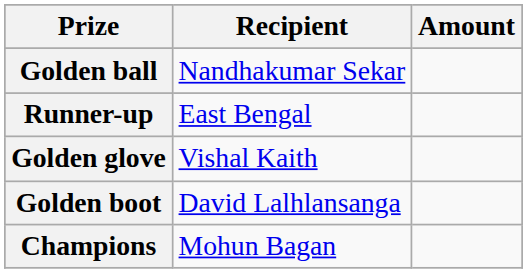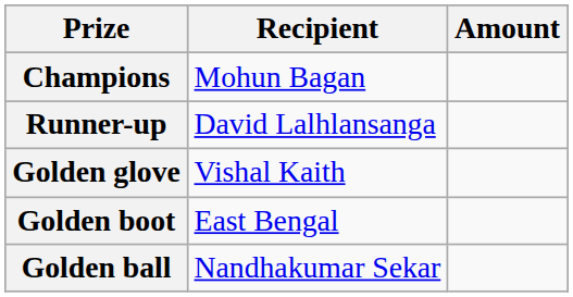rows swapped: Champions <-> Golden ball
Runner-up | Recipient: East Bengal -> David Lalhlansanga
Golden boot | Recipient: David Lalhlansanga -> East Bengal
